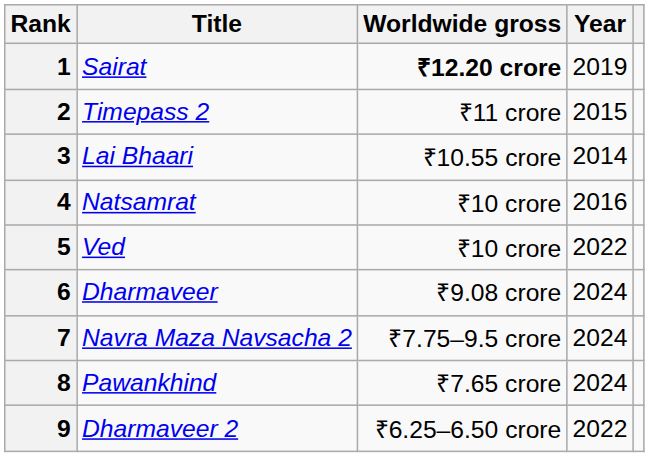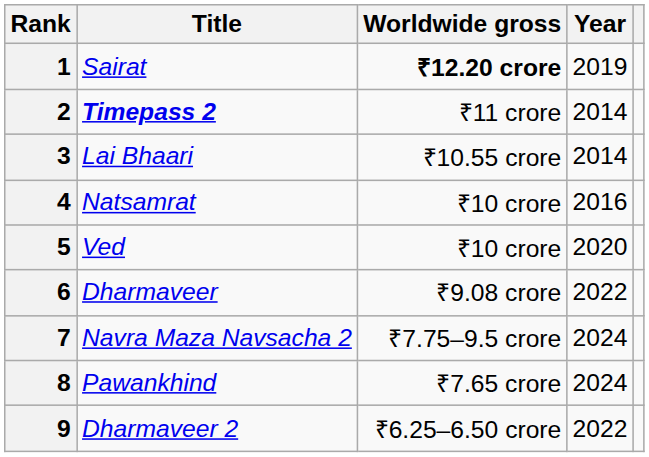2 | Title: normal -> bold
2 | Year: 2015 -> 2014
5 | Year: 2022 -> 2020
6 | Year: 2024 -> 2022
